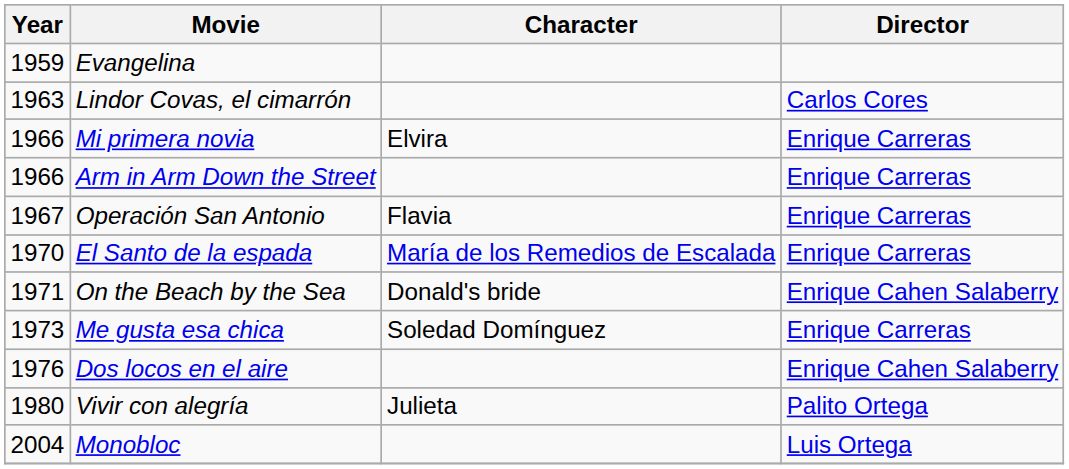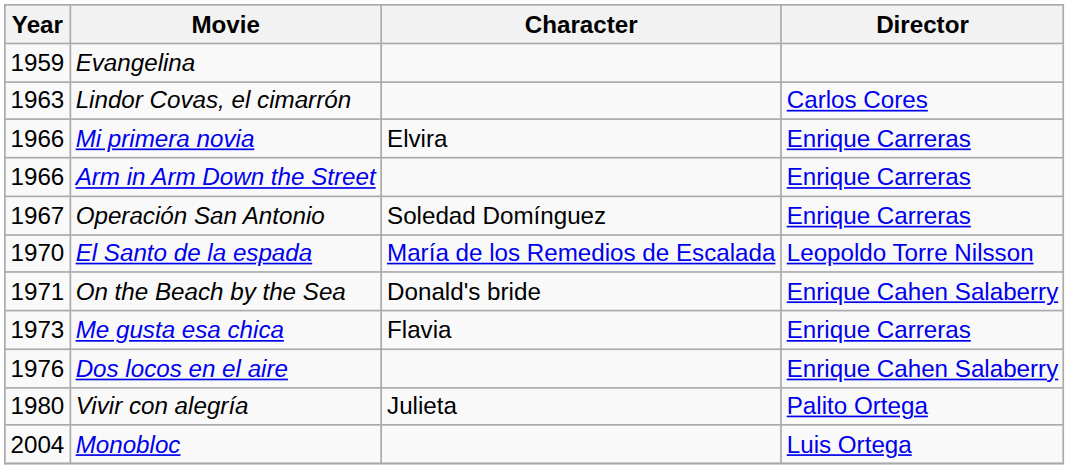Operación San Antonio | Character: Flavia -> Soledad Domínguez
El Santo de la espada | Director: Enrique Carreras -> Leopoldo Torre Nilsson
Me gusta esa chica | Character: Soledad Domínguez -> Flavia
